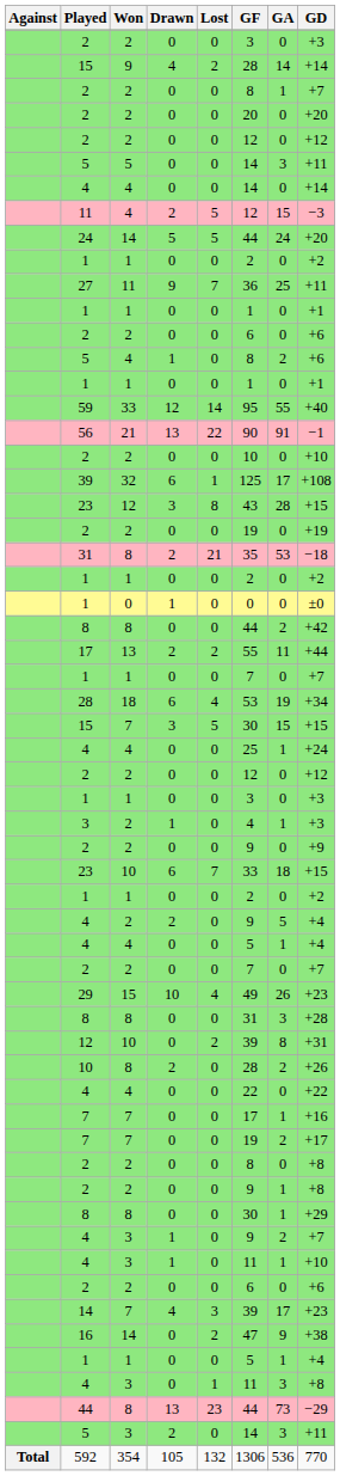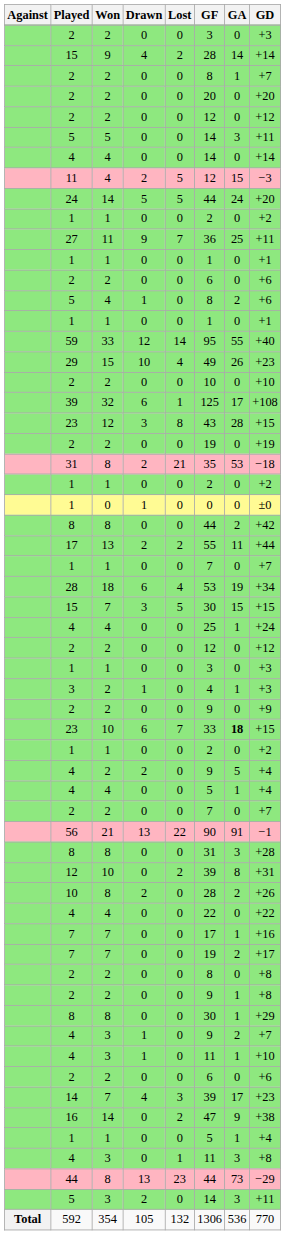rows swapped: 29 <-> 56
23 / 10 | GA: normal -> bold
